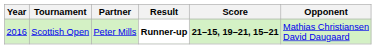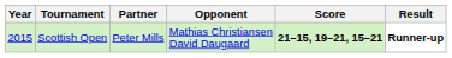columns swapped: Opponent <-> Result
Scottish Open | Year: 2016 -> 2015
